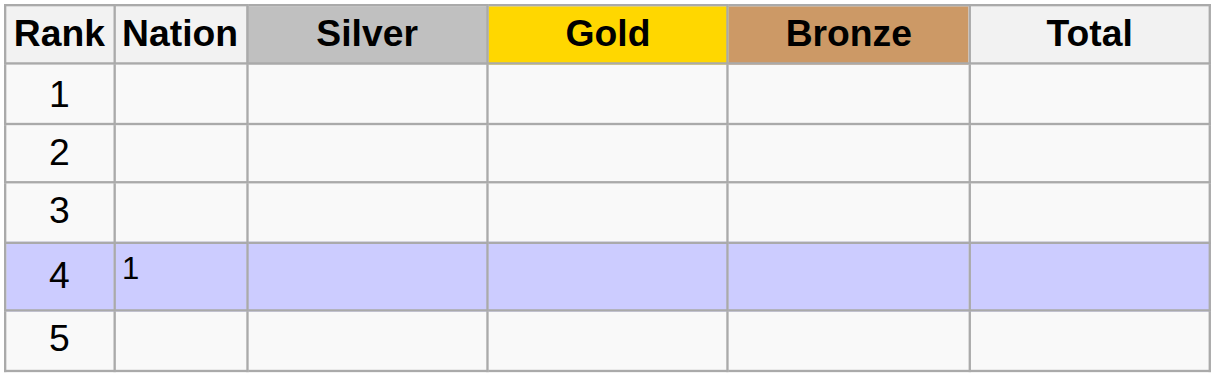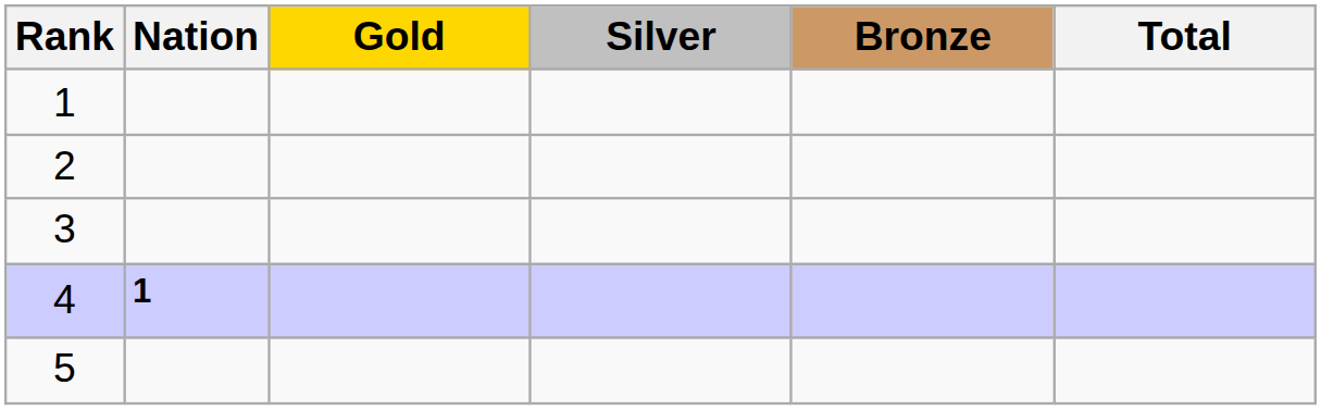columns swapped: Gold <-> Silver
4 | Nation: normal -> bold
